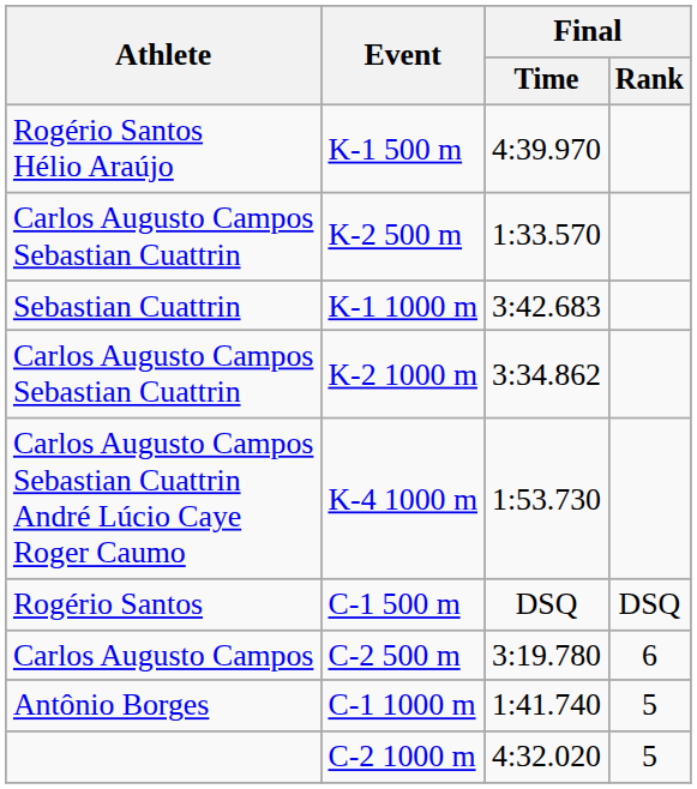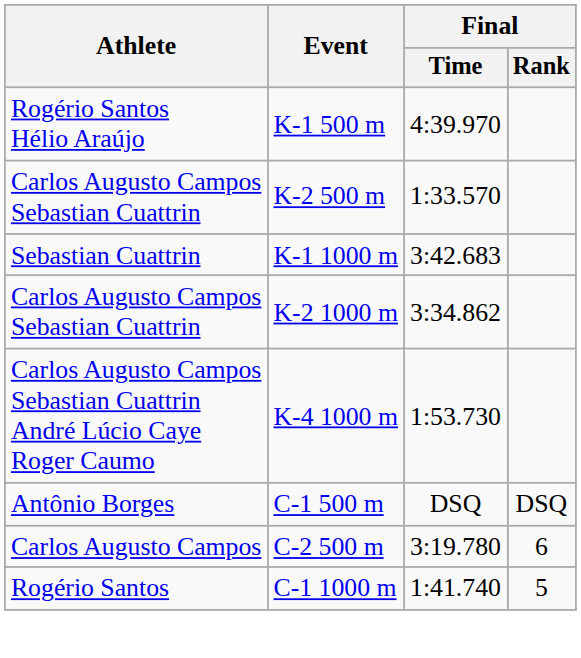C-1 500 m | Athlete: Rogério Santos -> Antônio Borges
C-1 1000 m | Athlete: Antônio Borges -> Rogério Santos
- row: C-2 1000 m | 4:32.020 | 5
